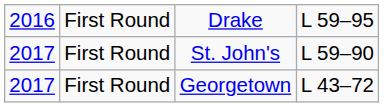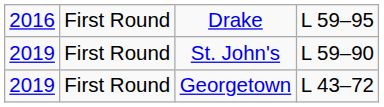St. John's | column 1: 2017 -> 2019
Georgetown | column 1: 2017 -> 2019
